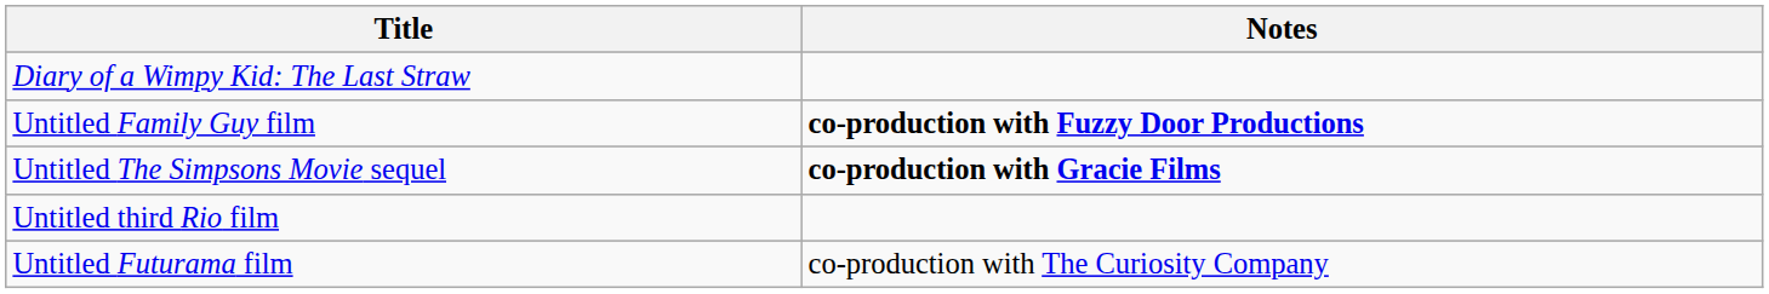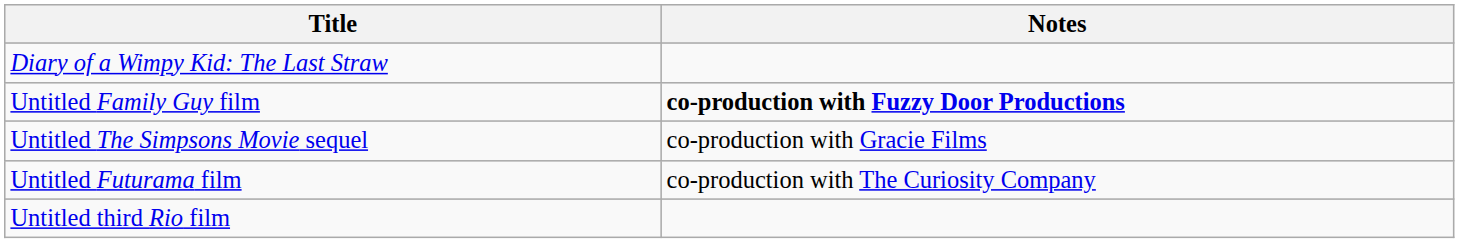Untitled The Simpsons Movie sequel | Notes: bold -> normal
rows swapped: Untitled third Rio film <-> Untitled Futurama film
